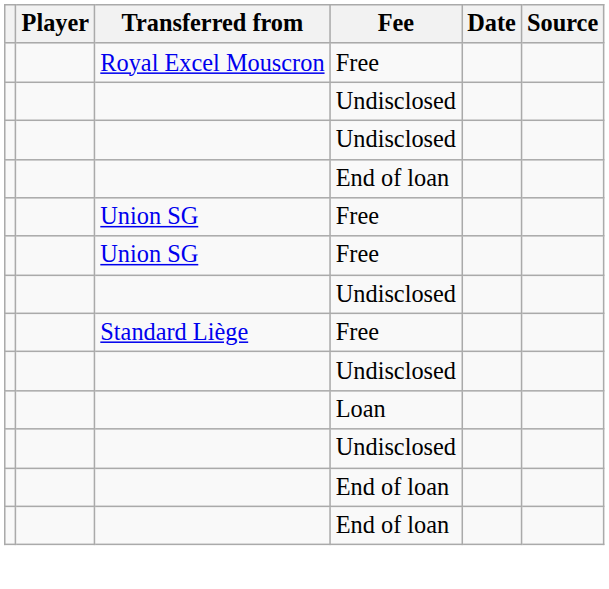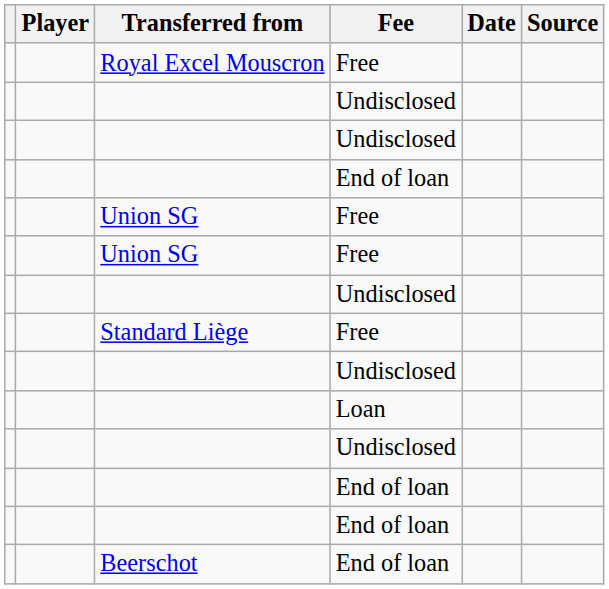+ row: Beerschot | End of loan
